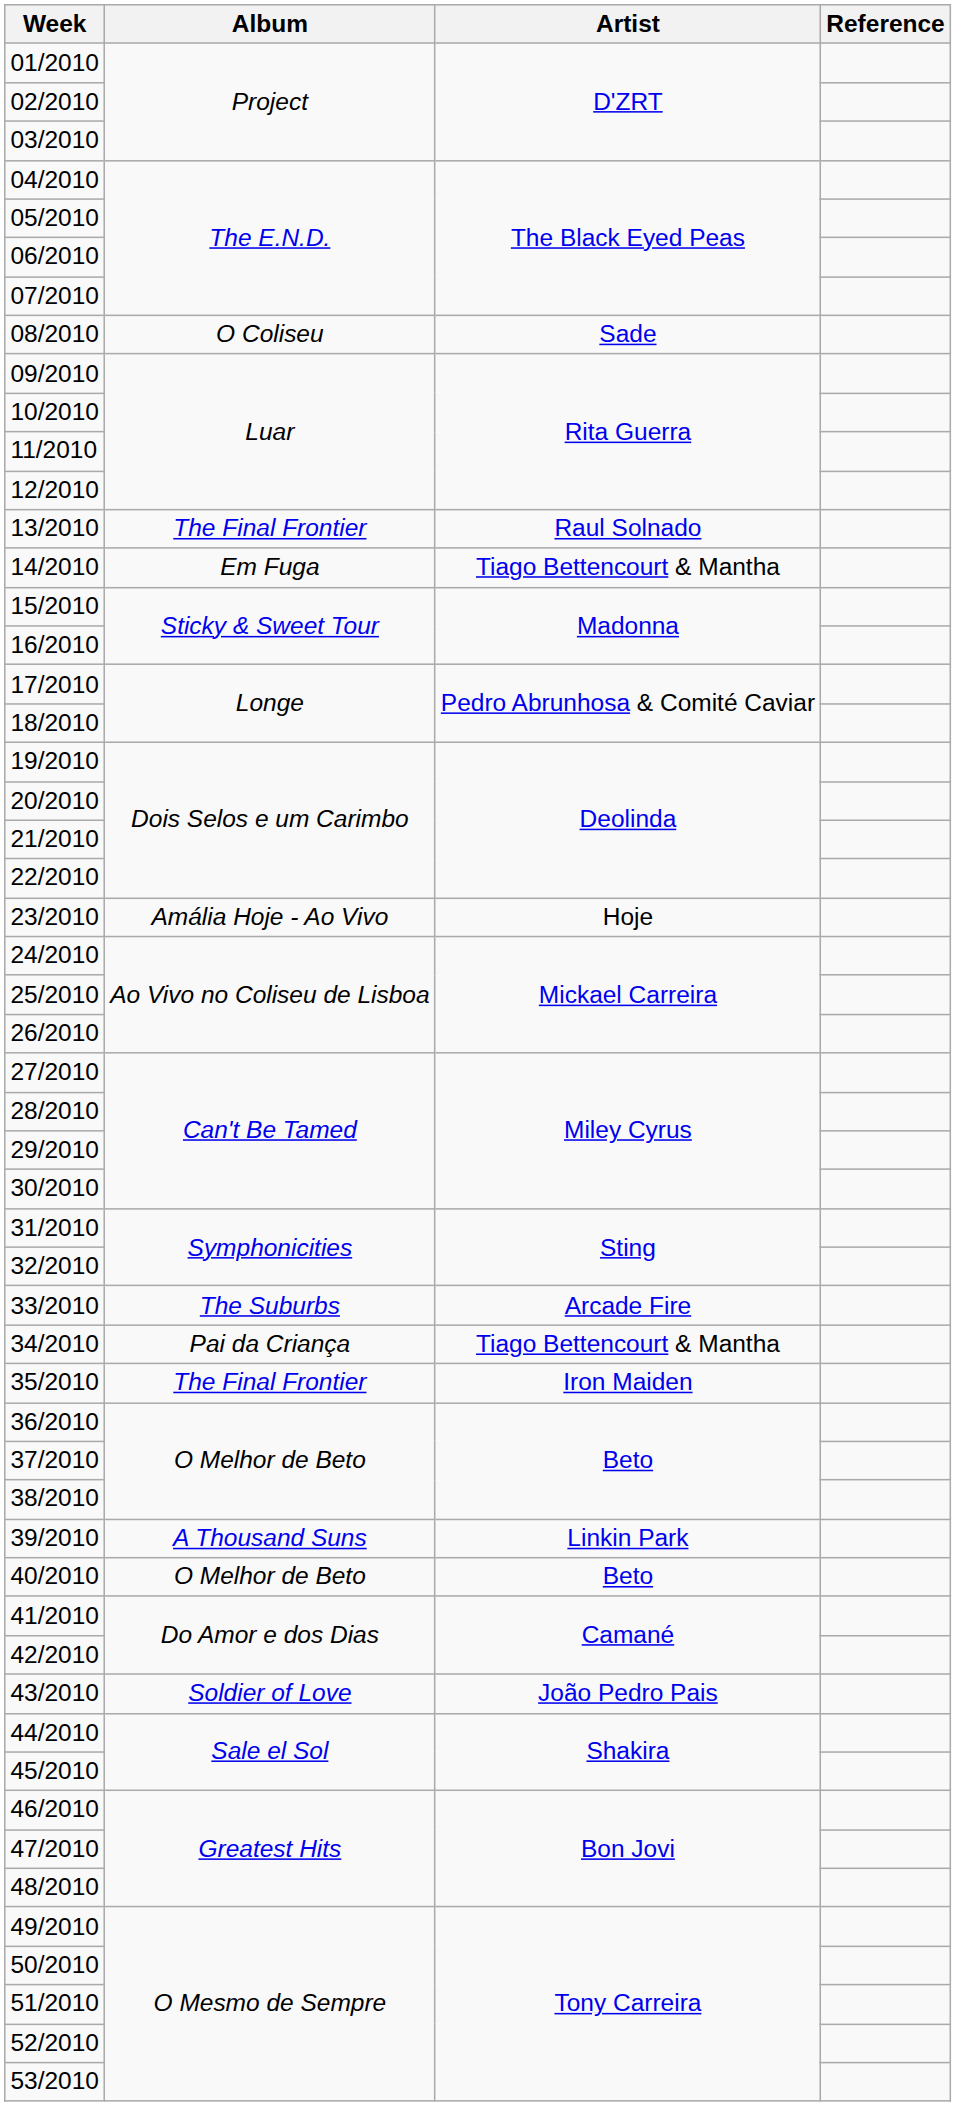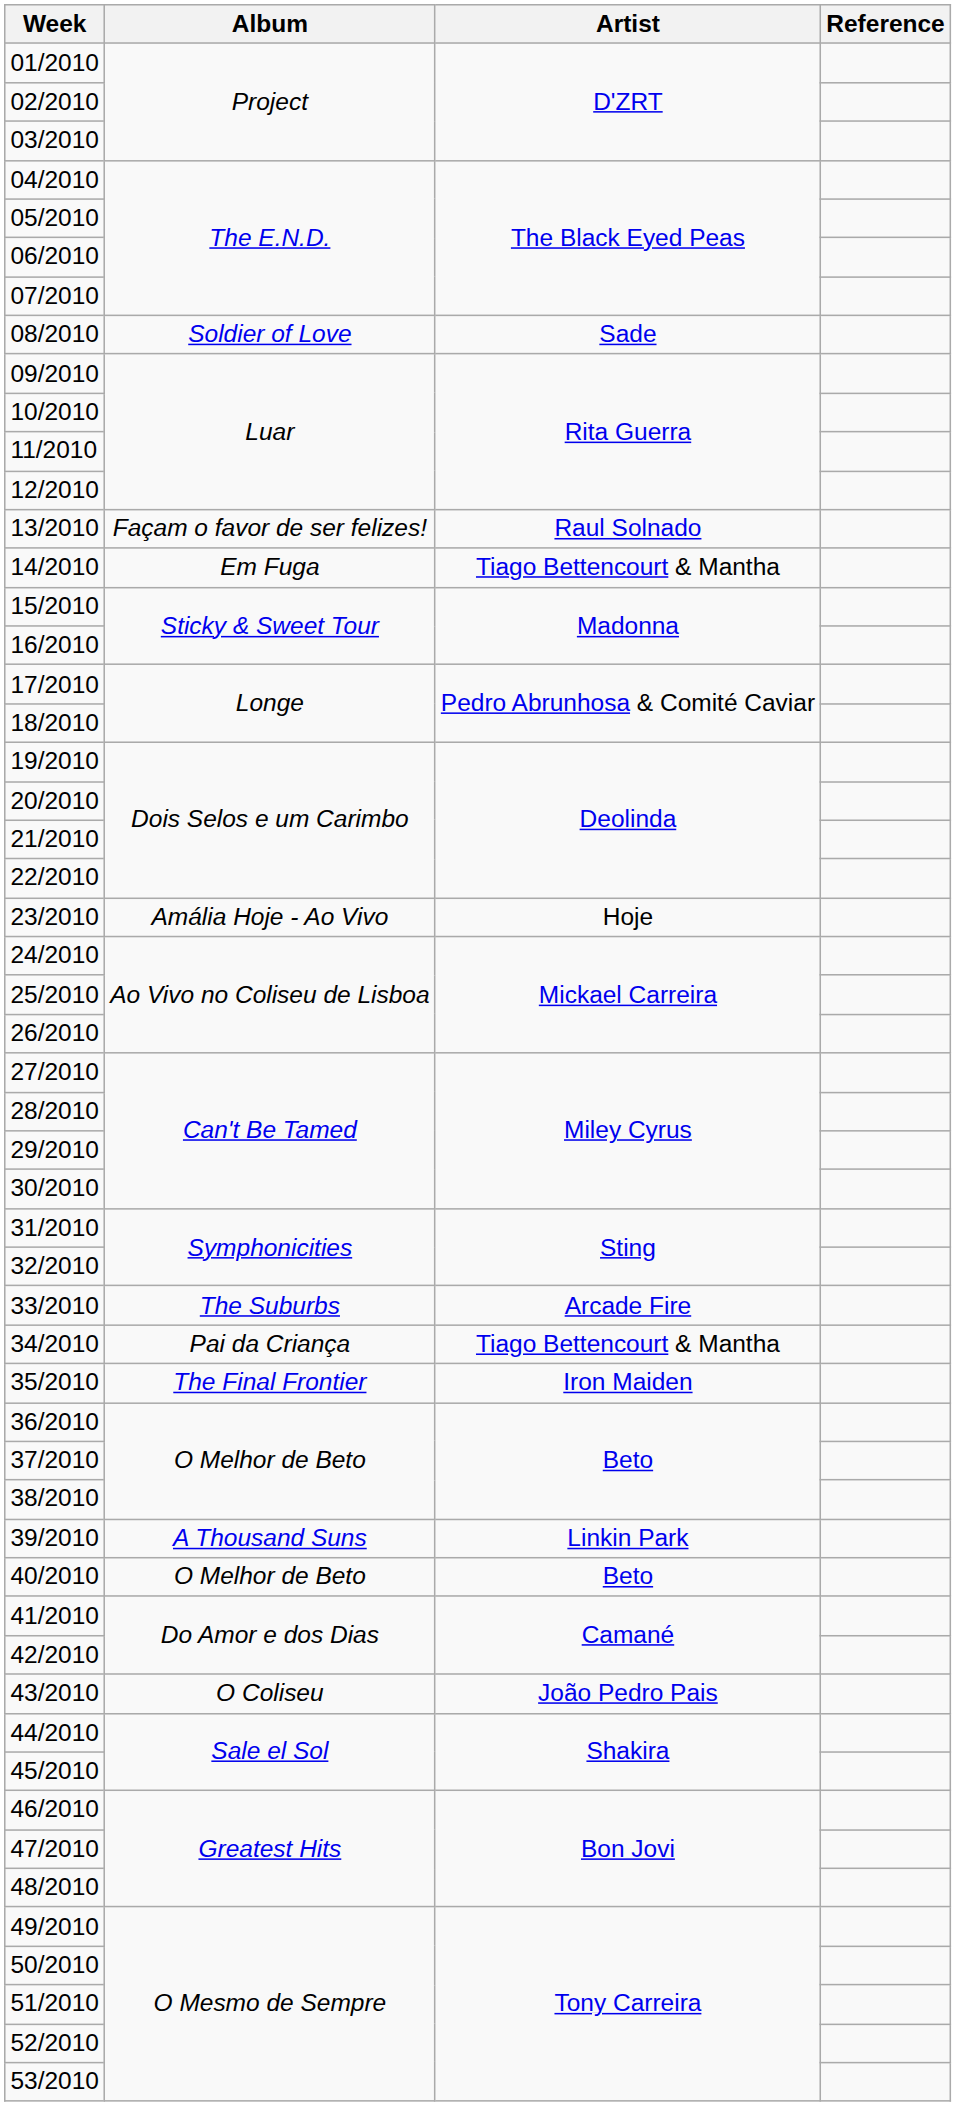08/2010 | Album: O Coliseu -> Soldier of Love
13/2010 | Album: The Final Frontier -> Façam o favor de ser felizes!
43/2010 | Album: Soldier of Love -> O Coliseu
